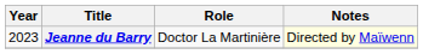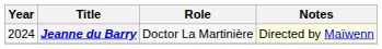Jeanne du Barry | Year: 2023 -> 2024
